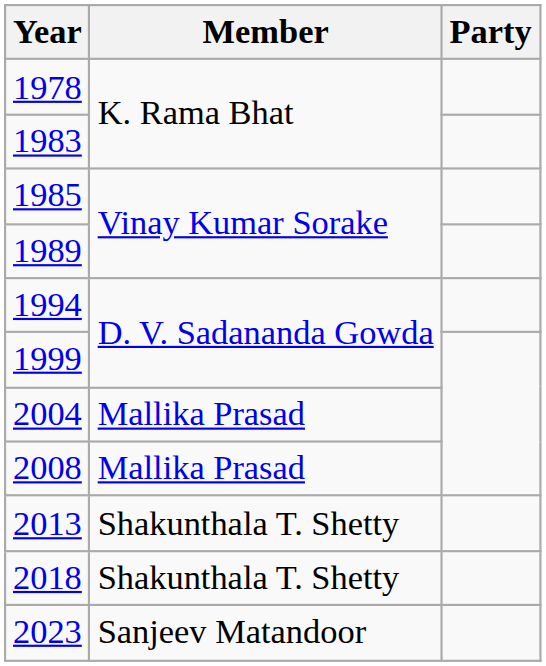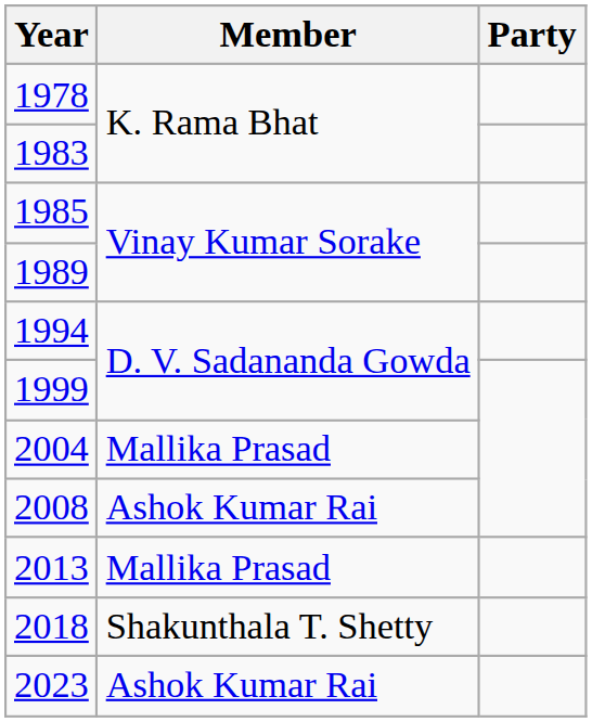2008 | Member: Mallika Prasad -> Ashok Kumar Rai
2013 | Member: Shakunthala T. Shetty -> Mallika Prasad
2023 | Member: Sanjeev Matandoor -> Ashok Kumar Rai
